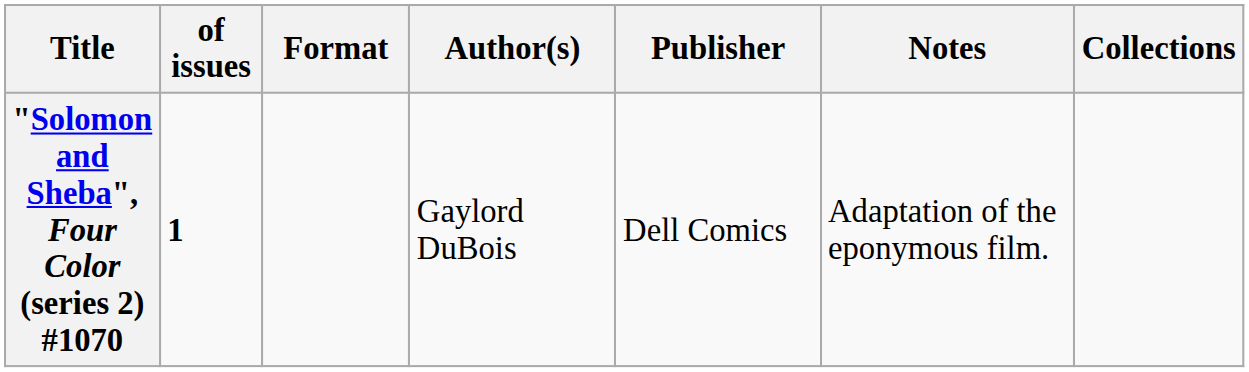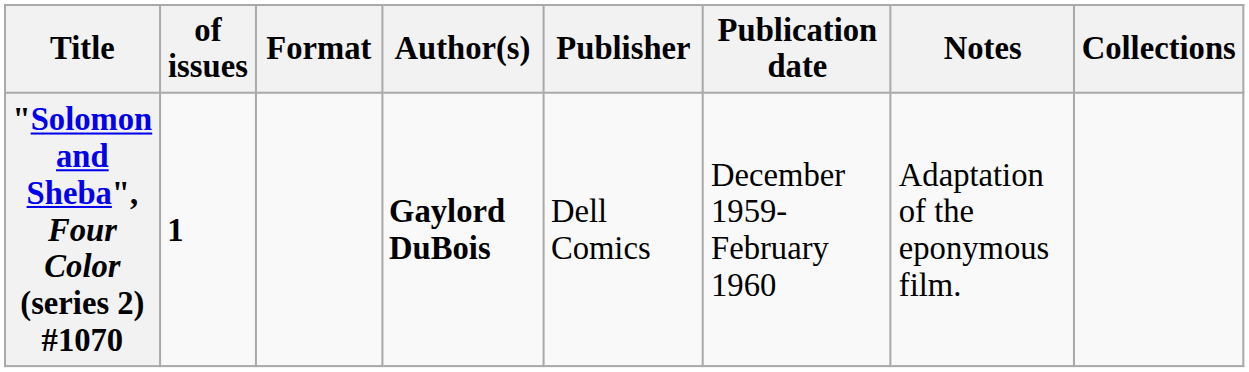+ column: Publication date | December 1959-February 1960
"Solomon and Sheba", Four Color (series 2) #1070 | Author(s): normal -> bold
